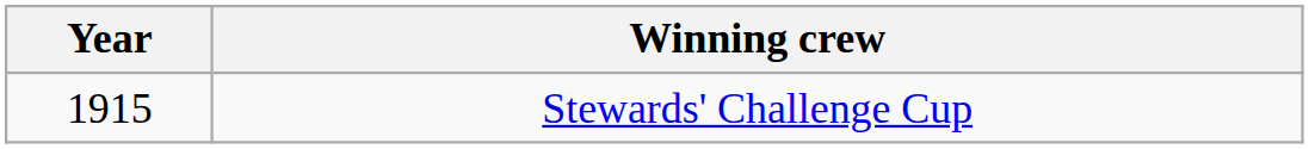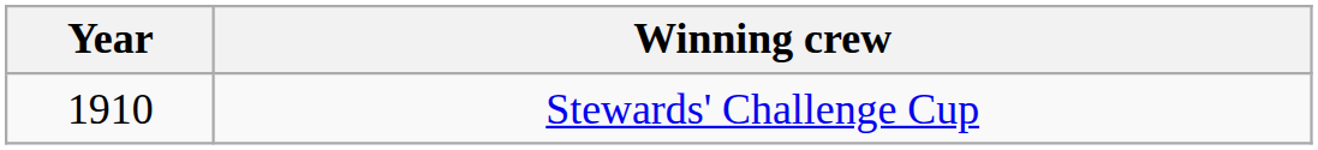Stewards' Challenge Cup | Year: 1915 -> 1910
